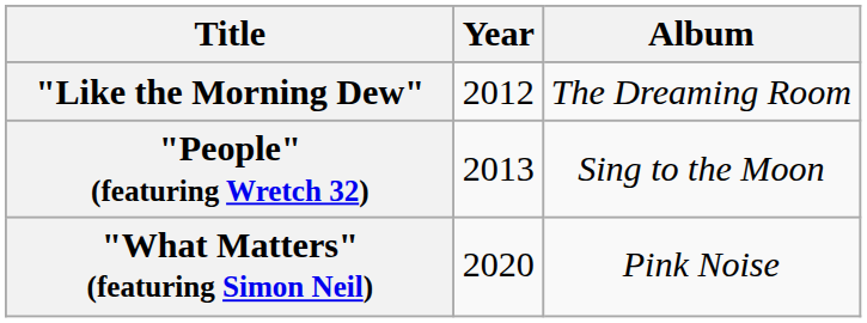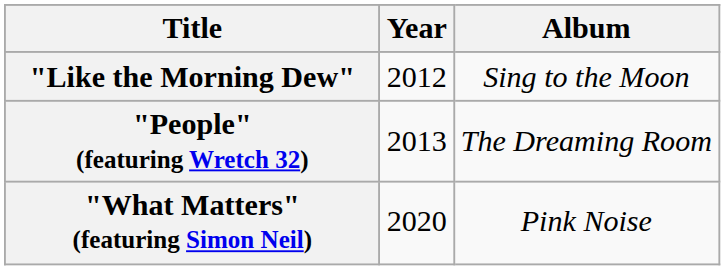"Like the Morning Dew" | Album: The Dreaming Room -> Sing to the Moon
"People" (featuring Wretch 32) | Album: Sing to the Moon -> The Dreaming Room
